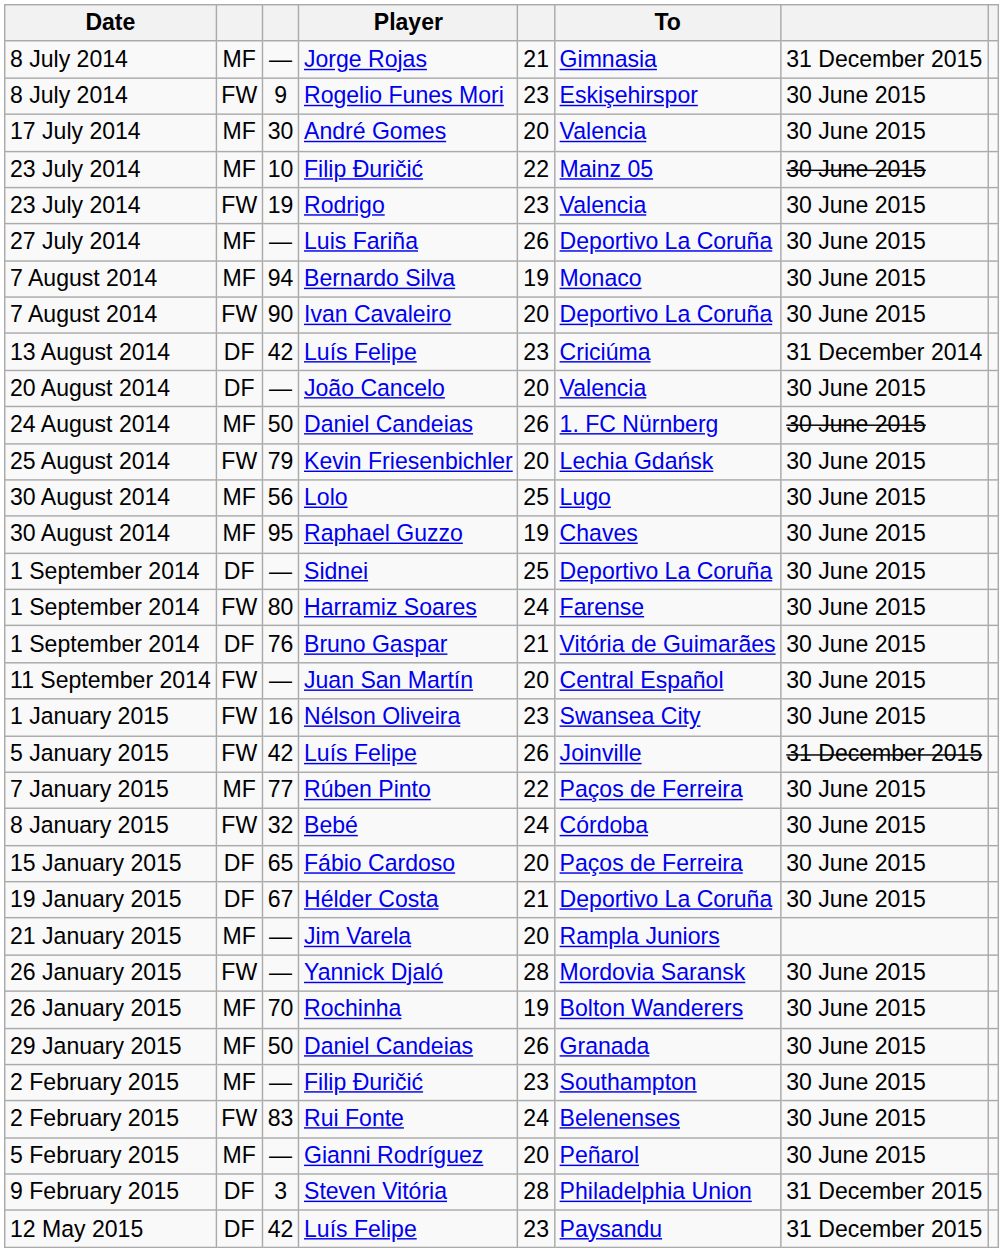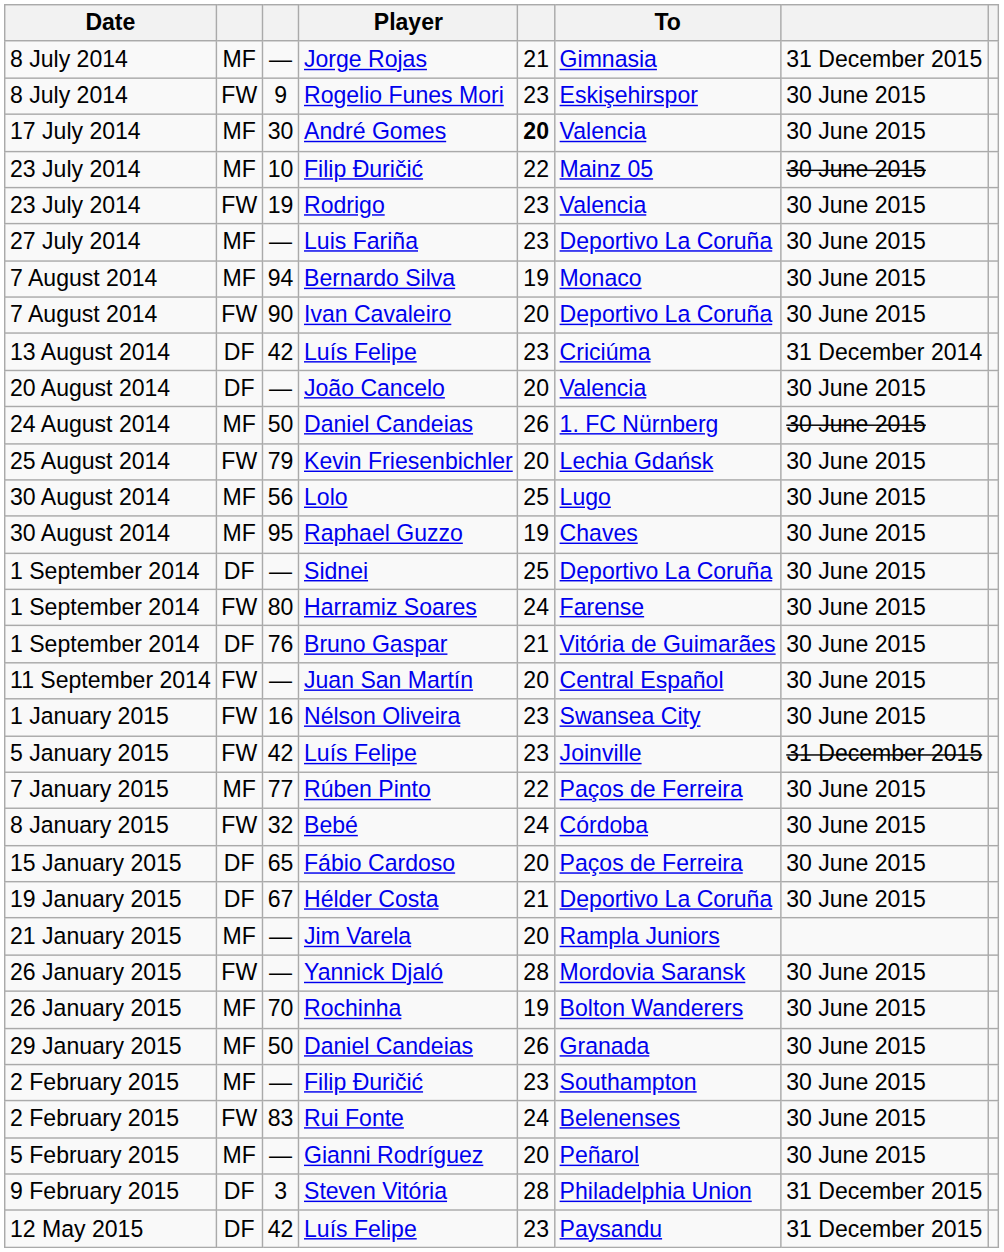André Gomes | column 5: normal -> bold
Luis Fariña | column 5: 26 -> 23
5 January 2015 / Luís Felipe | column 5: 26 -> 23
